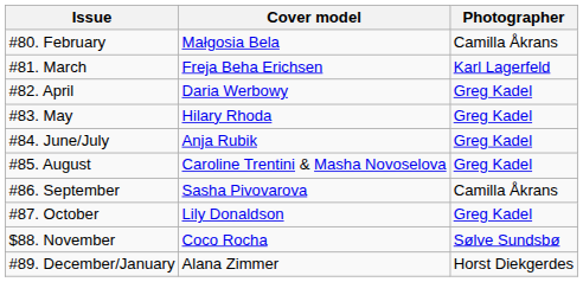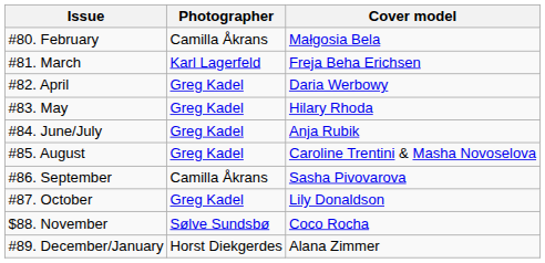columns swapped: Cover model <-> Photographer
